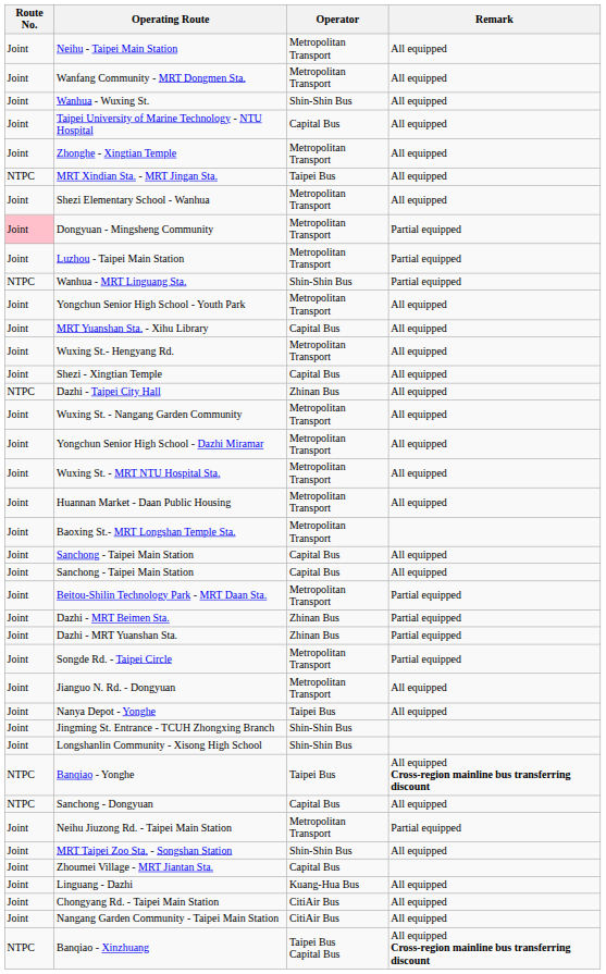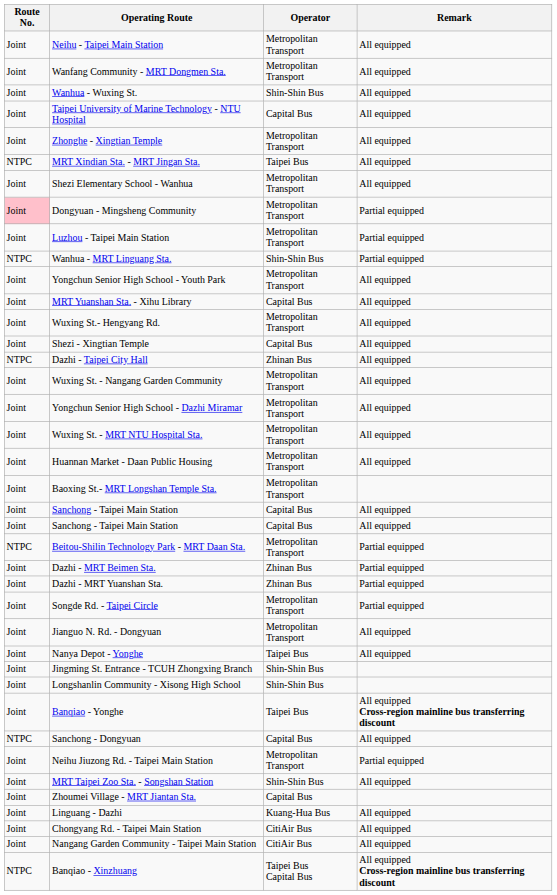Beitou-Shilin Technology Park - MRT Daan Sta. | Route No.: Joint -> NTPC
Banqiao - Yonghe | Route No.: NTPC -> Joint
